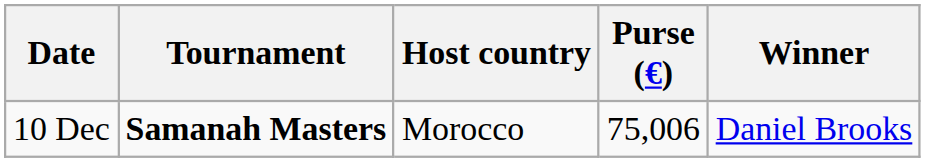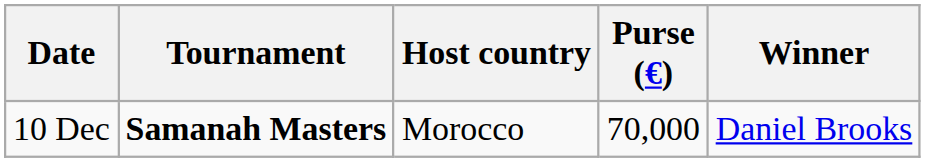10 Dec | Purse (€): 75,006 -> 70,000
